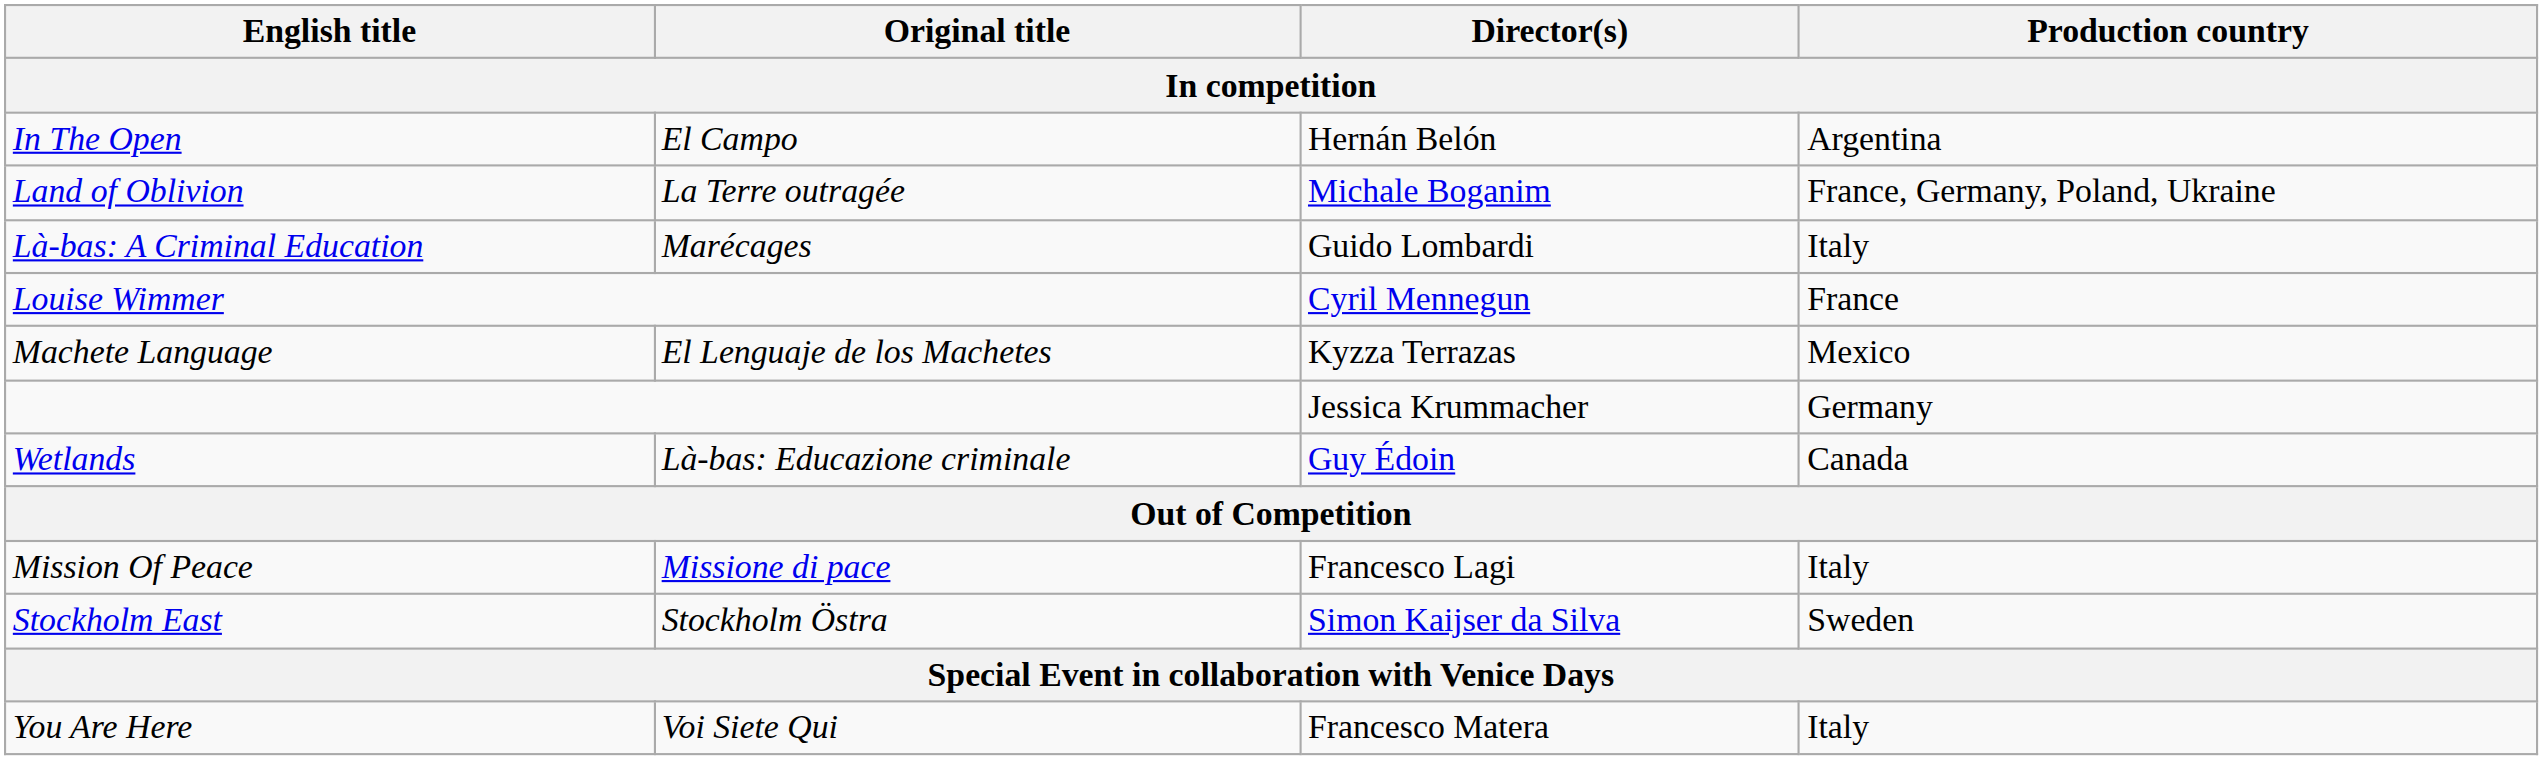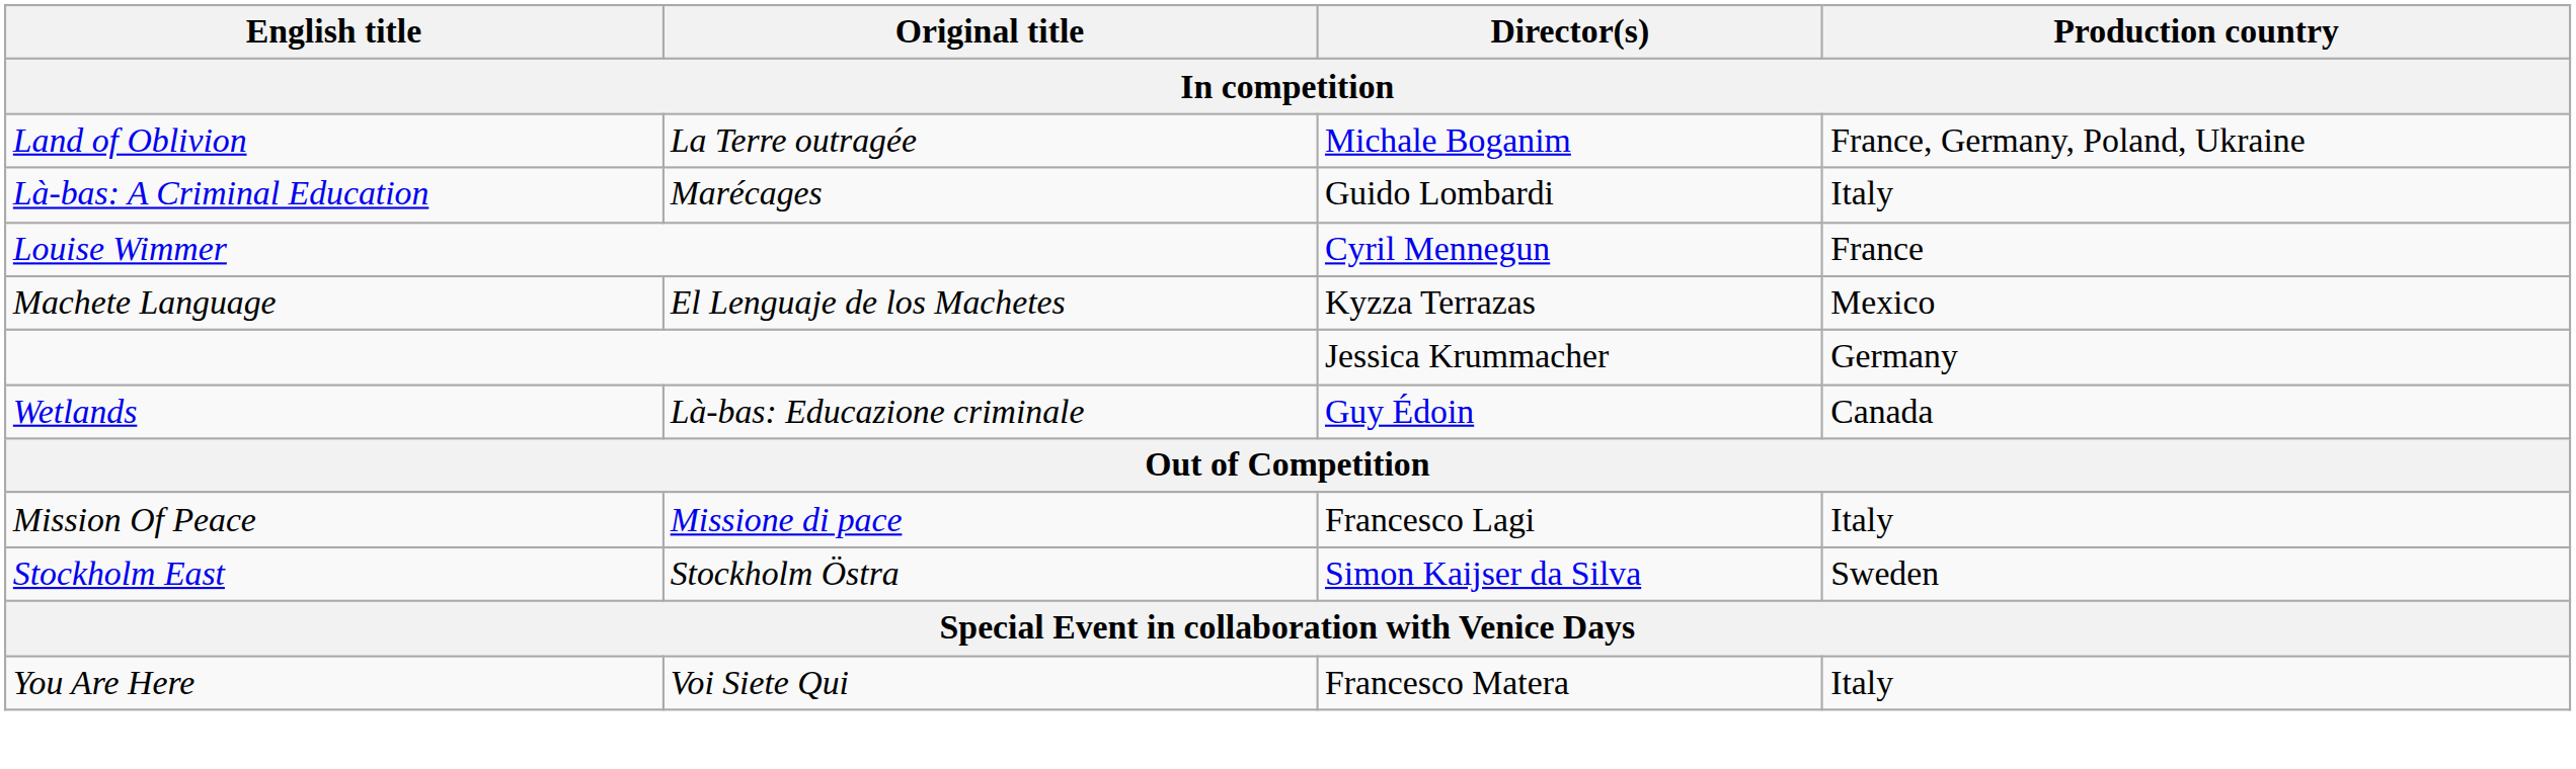- row: In The Open | El Campo | Hernán Belón | Argentina
